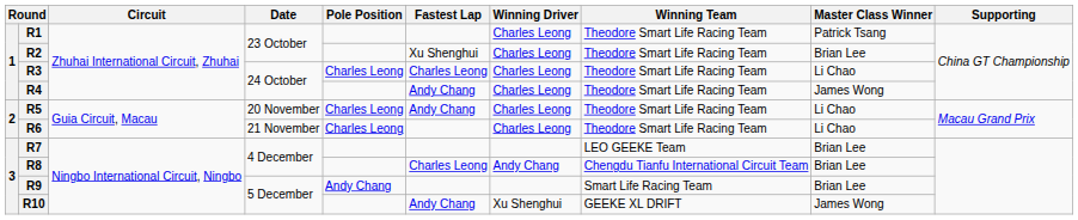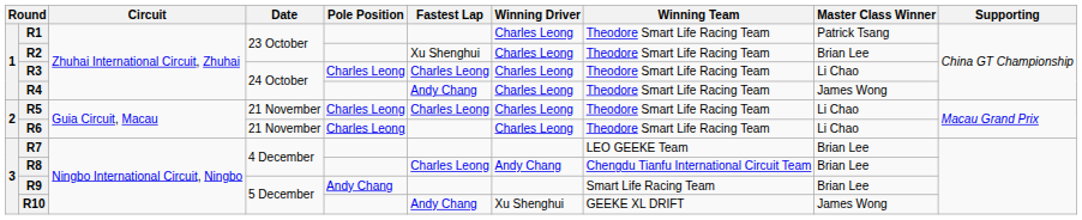R5 | Date: 20 November -> 21 November
R5 | Fastest Lap: Andy Chang -> Charles Leong
